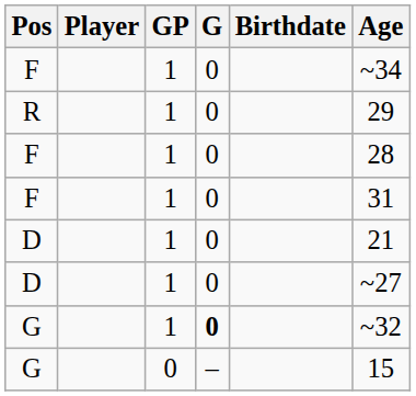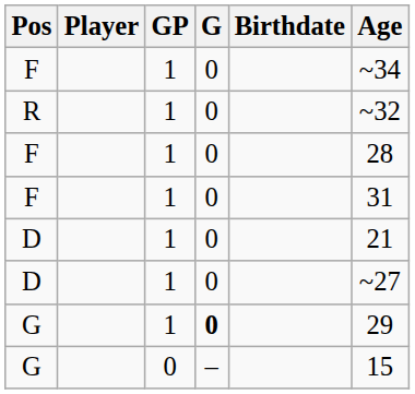R | Age: 29 -> ~32
G / 1 | Age: ~32 -> 29
